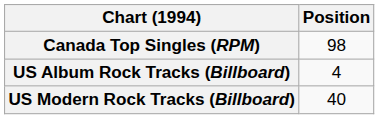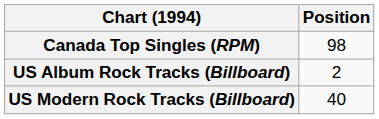US Album Rock Tracks (Billboard) | Position: 4 -> 2
